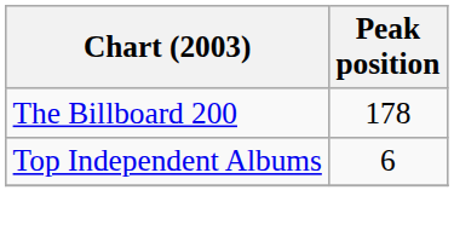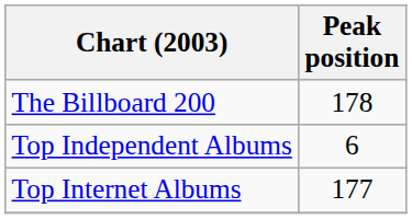+ row: Top Internet Albums | 177
